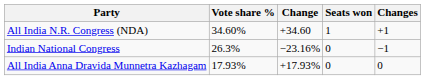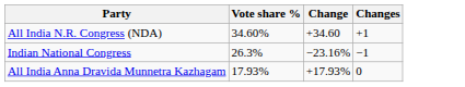- column: Seats won | 1 | 0 | 0
